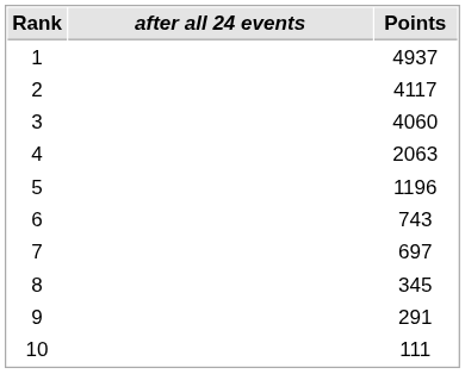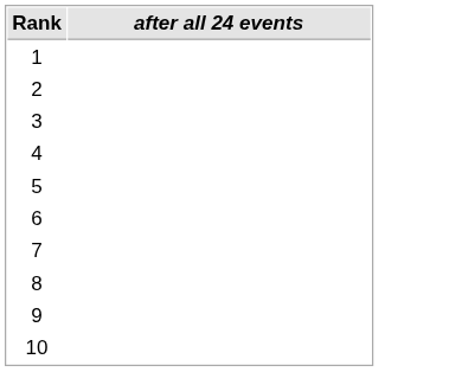- column: Points | 4937 | 4117 | 4060 | 2063 | 1196 | 743 | 697 | 345 | 291 | 111
